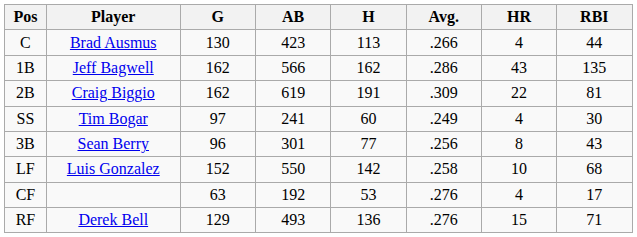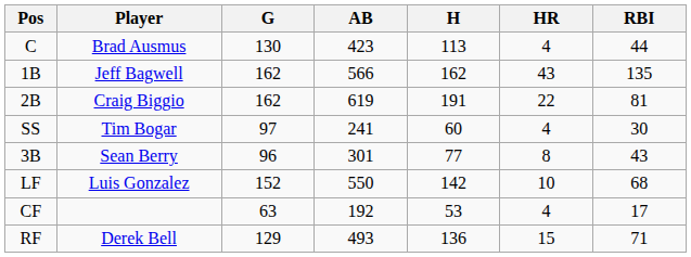- column: Avg. | .266 | .286 | .309 | .249 | .256 | .258 | .276 | .276
